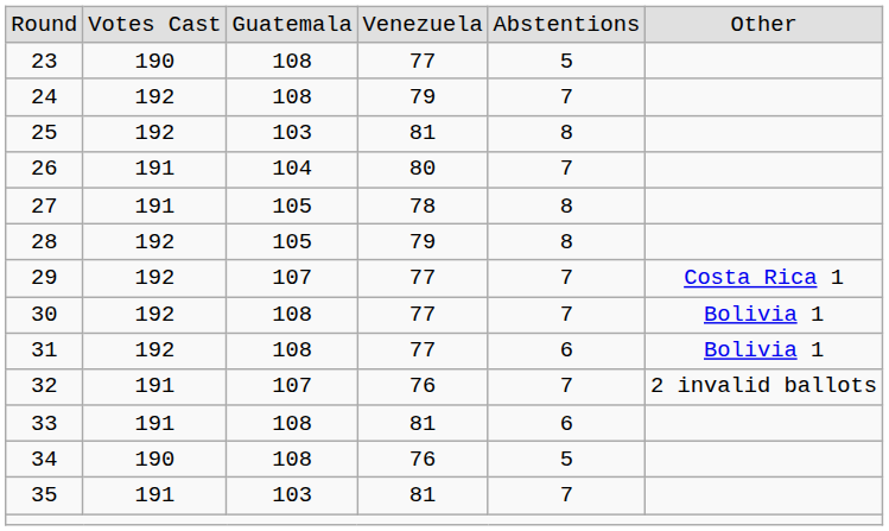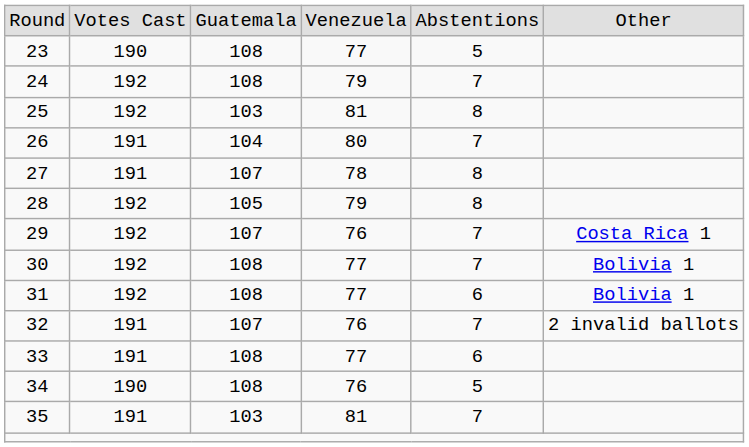27 | column 3: 105 -> 107
29 | column 4: 77 -> 76
33 | column 4: 81 -> 77
